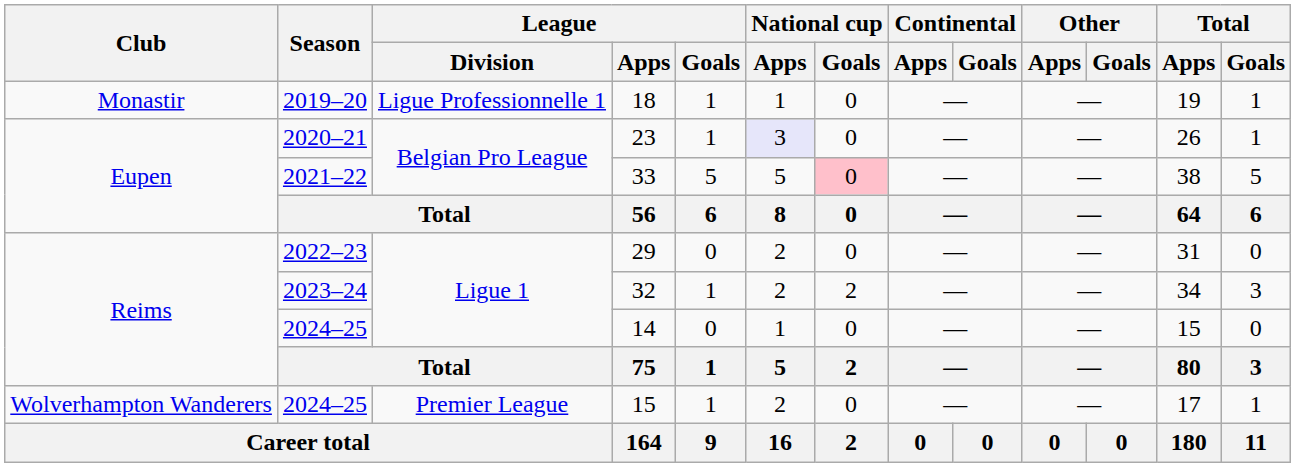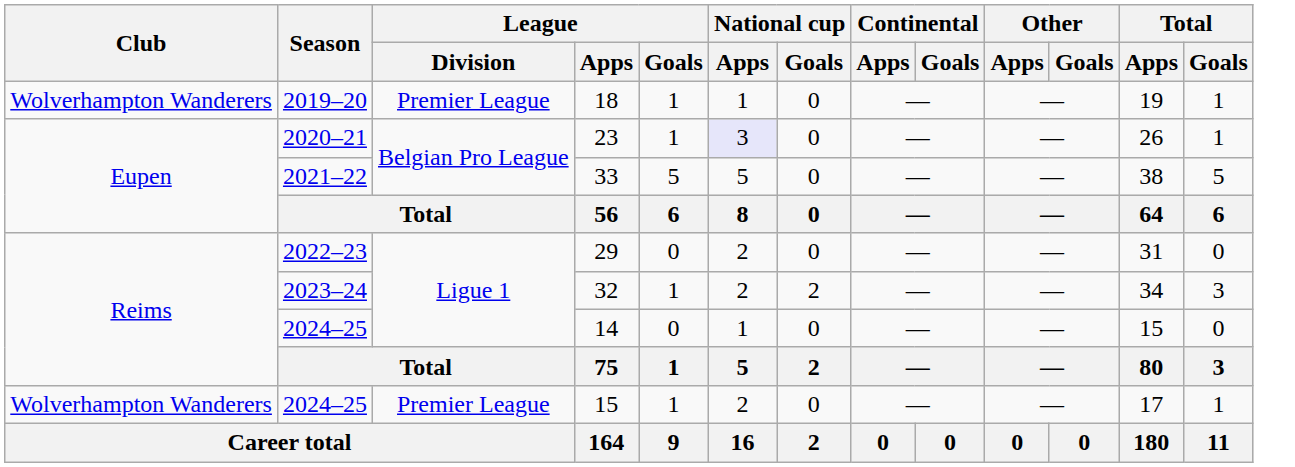18 | Club: Monastir -> Wolverhampton Wanderers
18 | League / Division: Ligue Professionnelle 1 -> Premier League
33 | National cup / Goals: pink background -> no background
